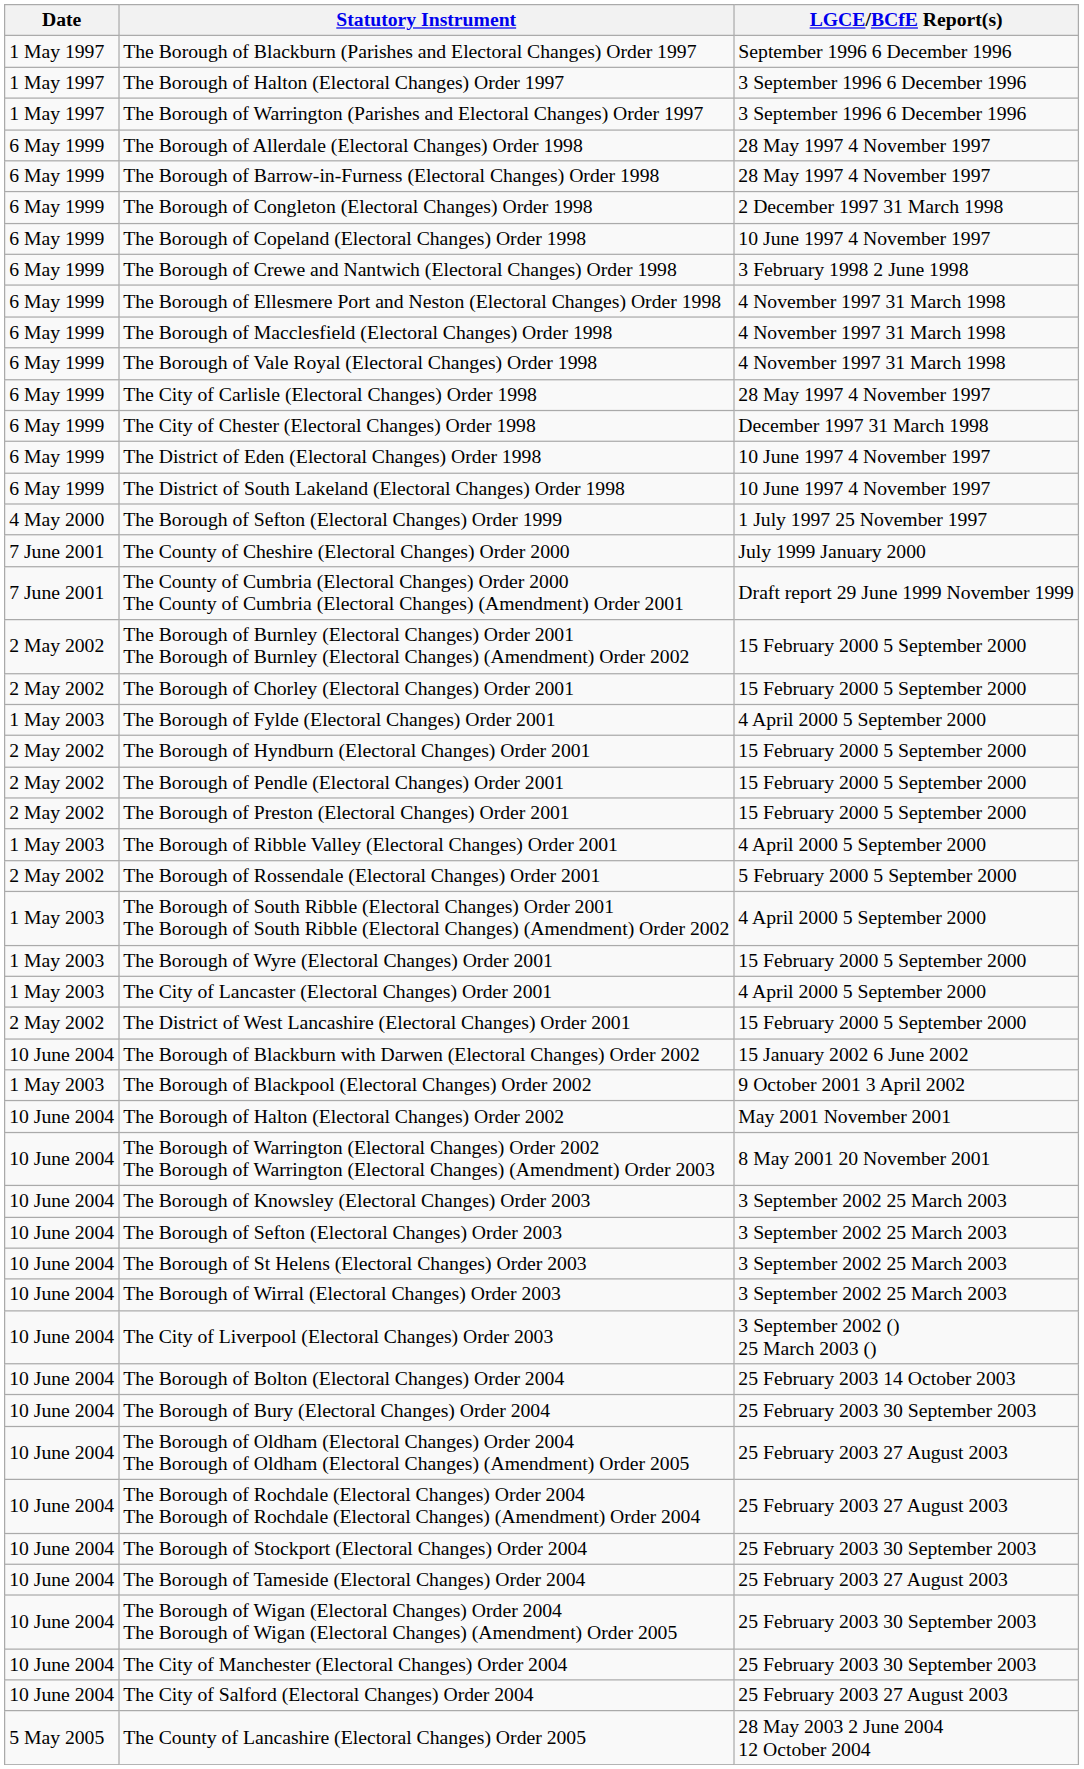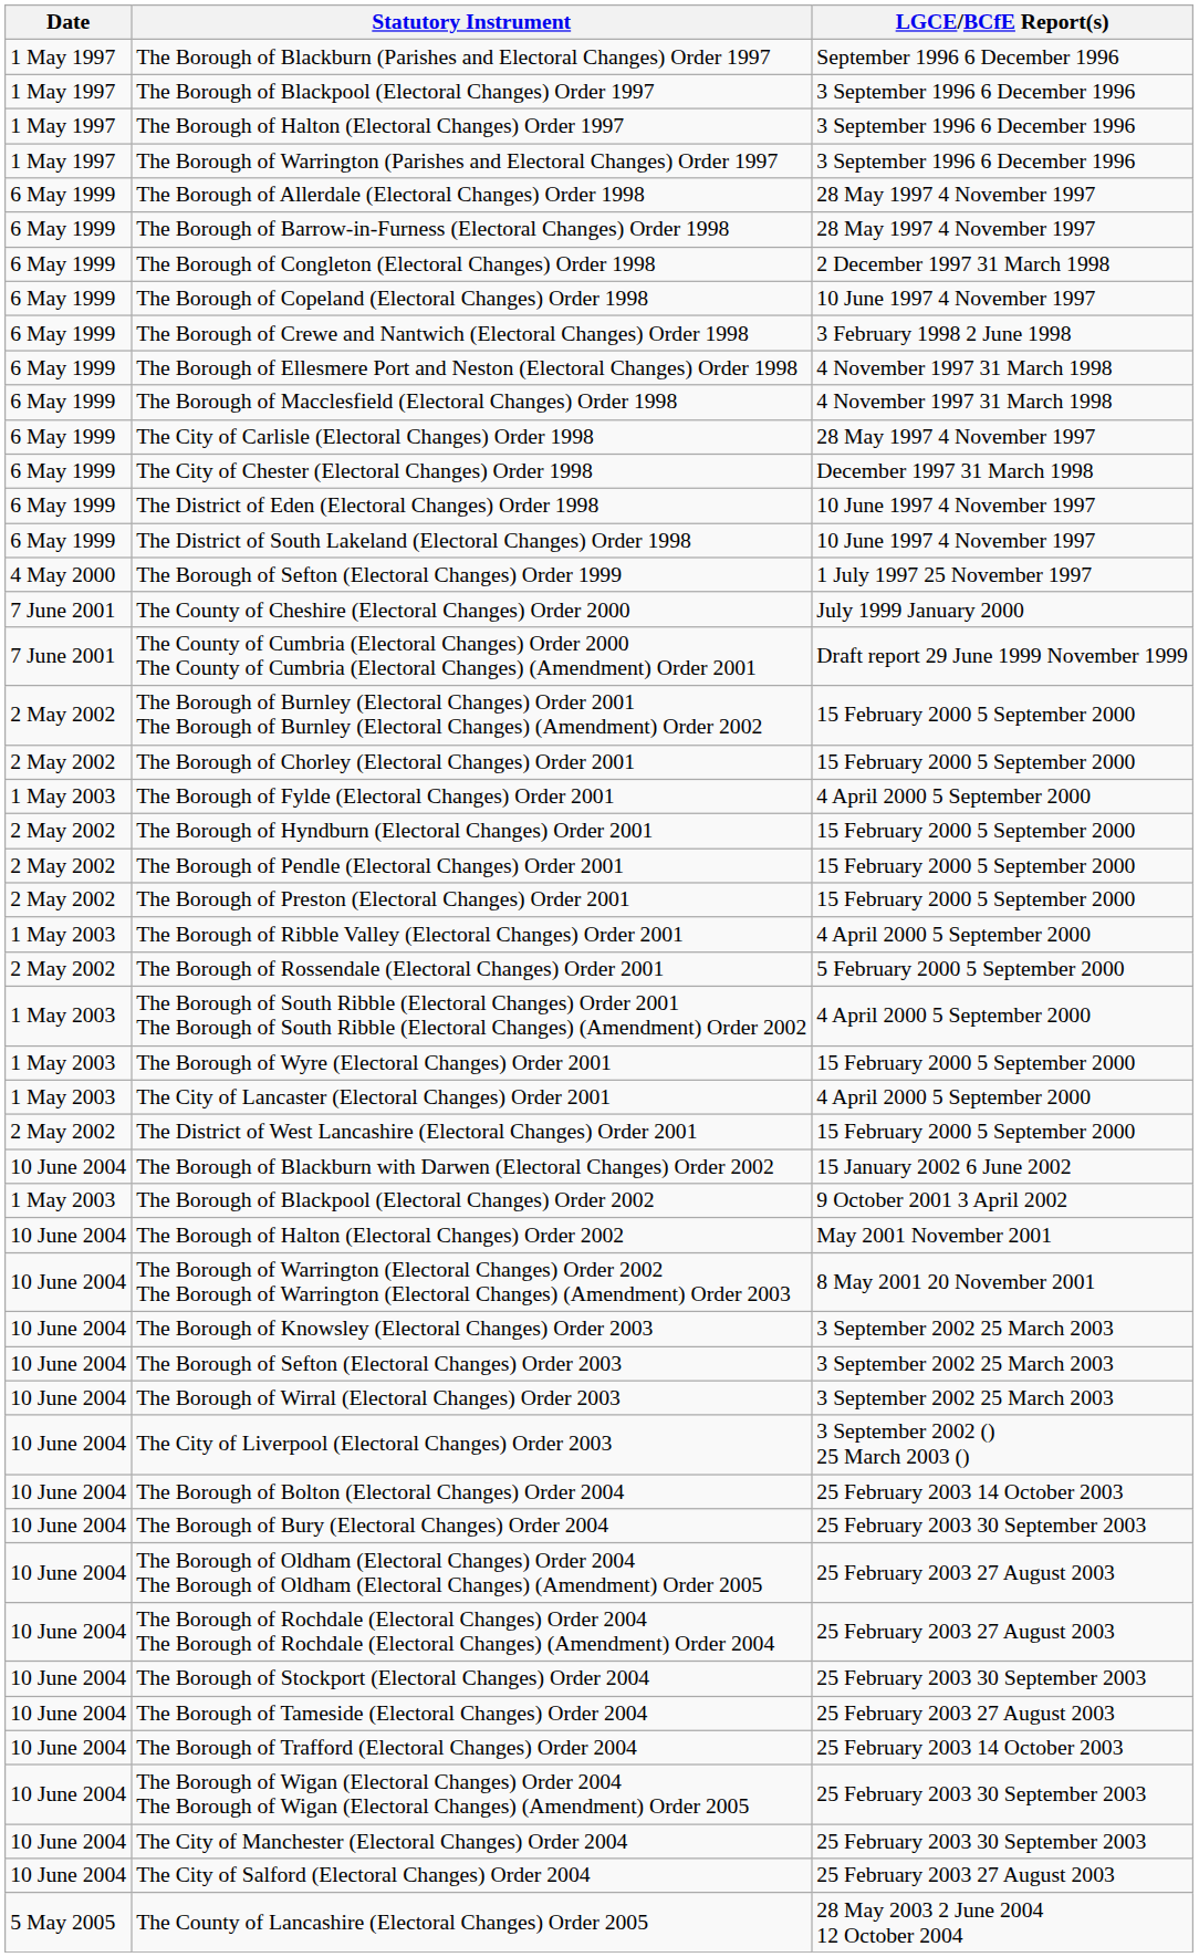+ row: 1 May 1997 | The Borough of Blackpool (Electoral Changes) Order 1997 | 3 September 1996 6 December 1996
- row: 6 May 1999 | The Borough of Vale Royal (Electoral Changes) Order 1998 | 4 November 1997 31 March 1998
- row: 10 June 2004 | The Borough of St Helens (Electoral Changes) Order 2003 | 3 September 2002 25 March 2003
+ row: 10 June 2004 | The Borough of Trafford (Electoral Changes) Order 2004 | 25 February 2003 14 October 2003
